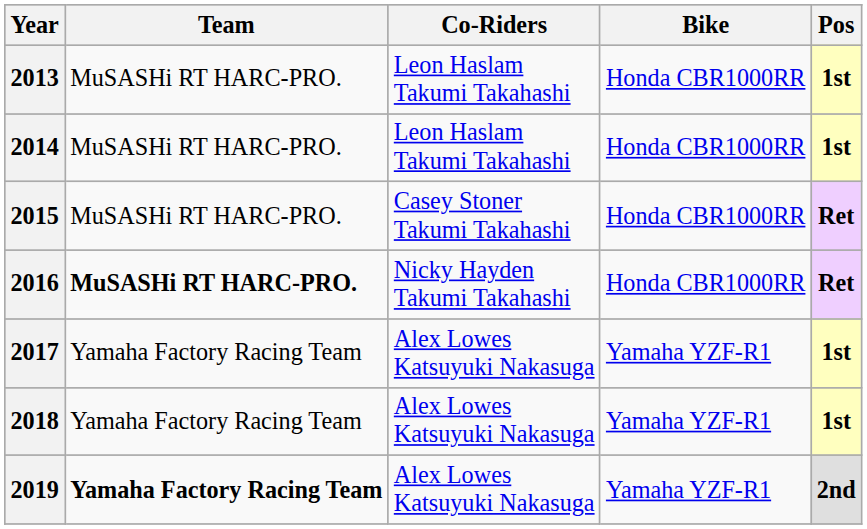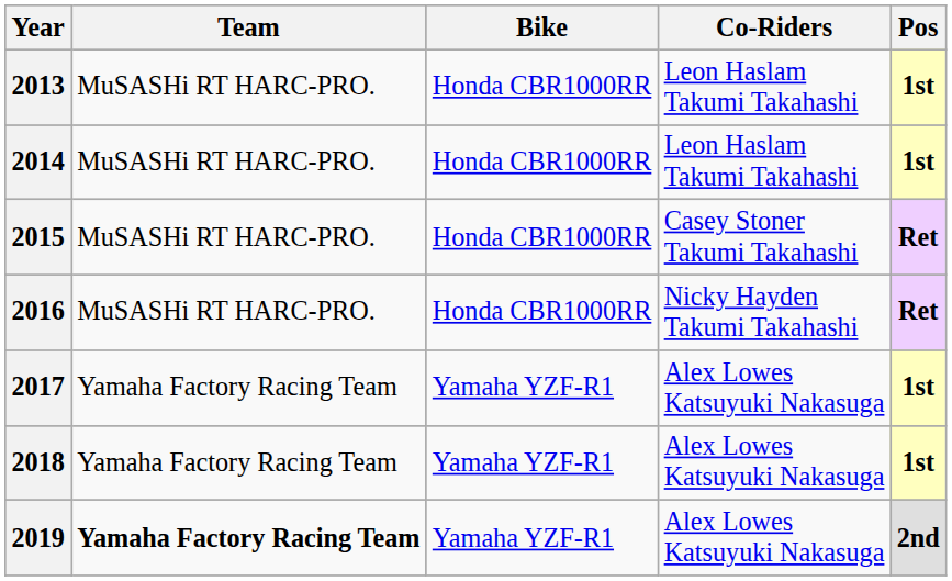columns swapped: Co-Riders <-> Bike
2016 | Team: bold -> normal
